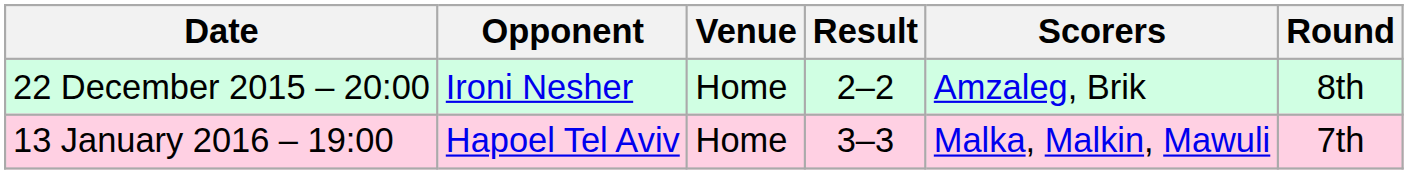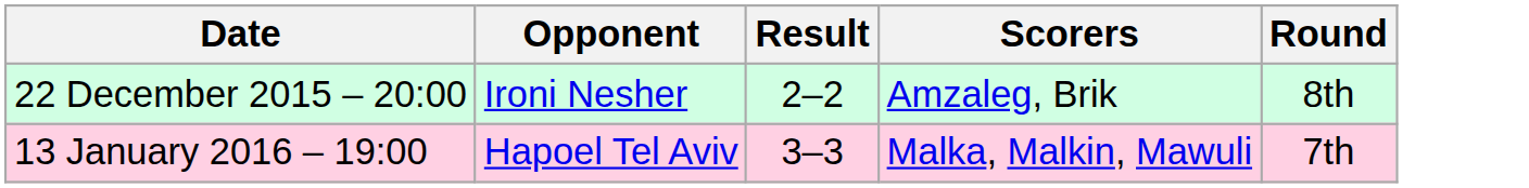- column: Venue | Home | Home
